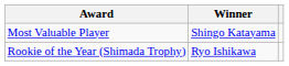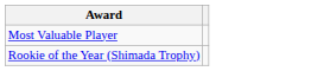- column: Winner | Shingo Katayama | Ryo Ishikawa
